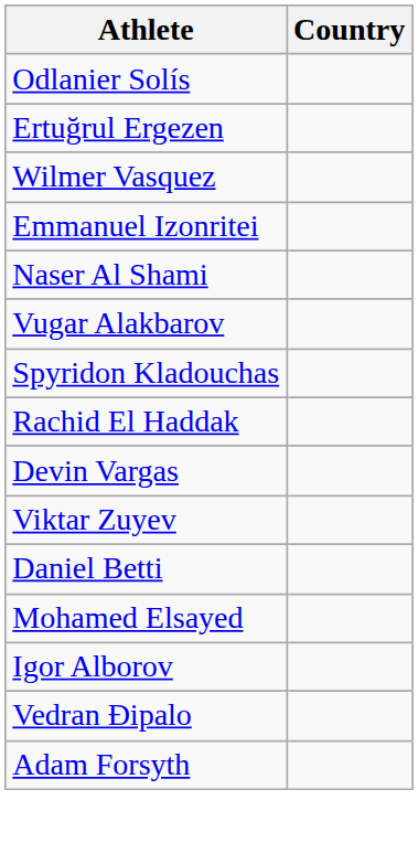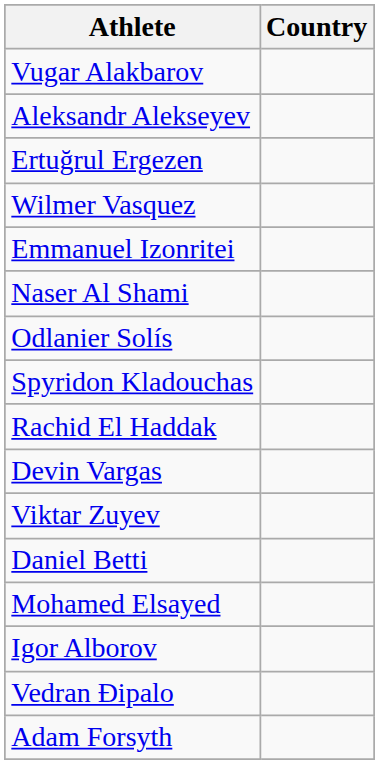rows swapped: Odlanier Solís <-> Vugar Alakbarov
+ row: Aleksandr Alekseyev
